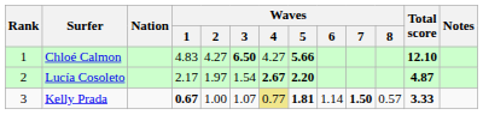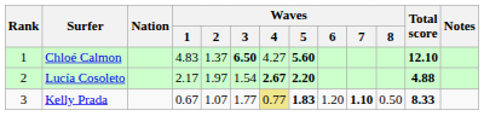Chloé Calmon | Waves / 2: 4.27 -> 1.37
Chloé Calmon | Waves / 5: 5.66 -> 5.60
Lucía Cosoleto | Total score: 4.87 -> 4.88
Kelly Prada | Waves / 1: bold -> normal
Kelly Prada | Waves / 2: 1.00 -> 1.07
Kelly Prada | Waves / 3: 1.07 -> 1.77
Kelly Prada | Waves / 5: 1.81 -> 1.83
Kelly Prada | Waves / 6: 1.14 -> 1.20
Kelly Prada | Waves / 7: 1.50 -> 1.10
Kelly Prada | Waves / 8: 0.57 -> 0.50
Kelly Prada | Total score: 3.33 -> 8.33
